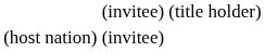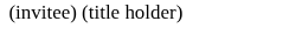- row: (host nation) | (invitee)
